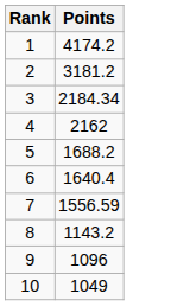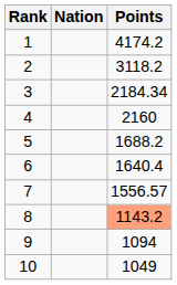+ column: Nation
2 | Points: 3181.2 -> 3118.2
4 | Points: 2162 -> 2160
7 | Points: 1556.59 -> 1556.57
8 | Points: no background -> lightsalmon background
9 | Points: 1096 -> 1094
